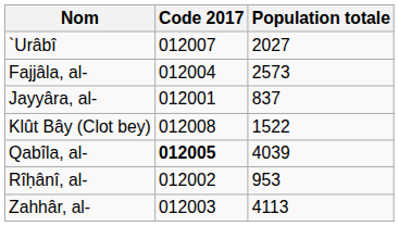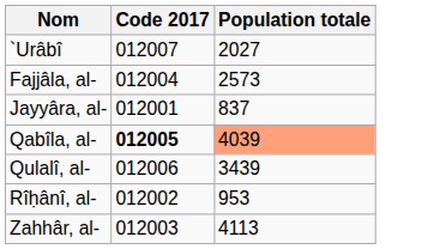- row: Klût Bây (Clot bey) | 012008 | 1522
Qabîla, al- | Population totale: no background -> lightsalmon background
+ row: Qulalî, al- | 012006 | 3439
